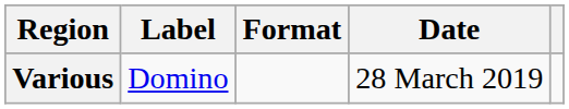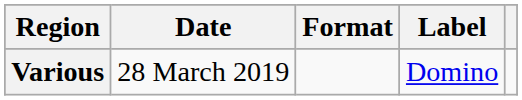columns swapped: Date <-> Label
